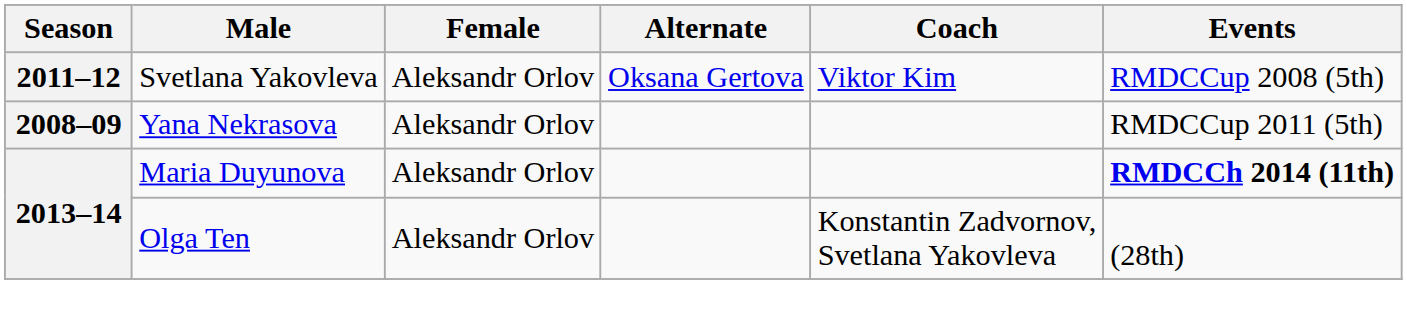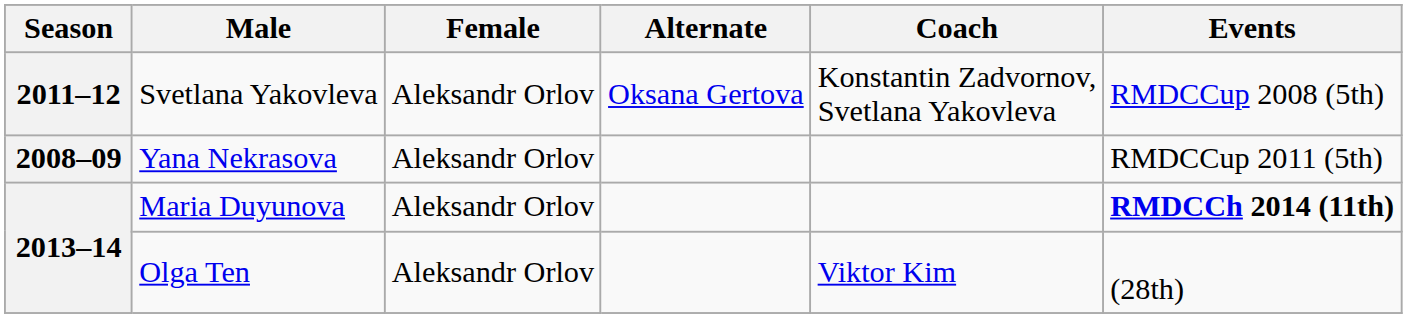Svetlana Yakovleva | Coach: Viktor Kim -> Konstantin Zadvornov, Svetlana Yakovleva
Olga Ten | Coach: Konstantin Zadvornov, Svetlana Yakovleva -> Viktor Kim
